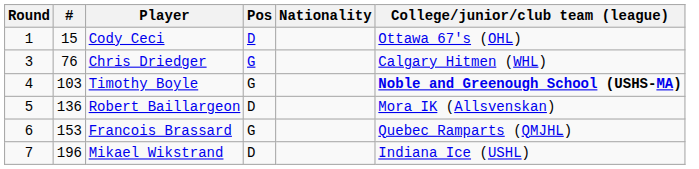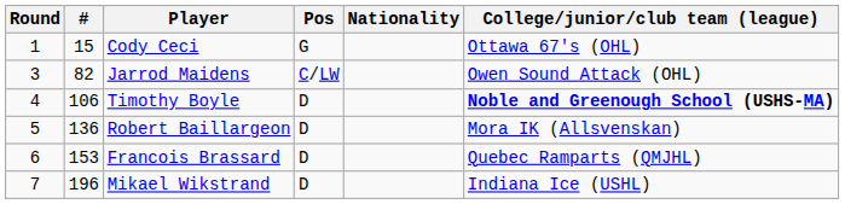Cody Ceci | Pos: D -> G
- row: 3 | 76 | Chris Driedger | G | Calgary Hitmen (WHL)
+ row: 3 | 82 | Jarrod Maidens | C/LW | Owen Sound Attack (OHL)
Timothy Boyle | #: 103 -> 106
Timothy Boyle | Pos: G -> D
Francois Brassard | Pos: G -> D
